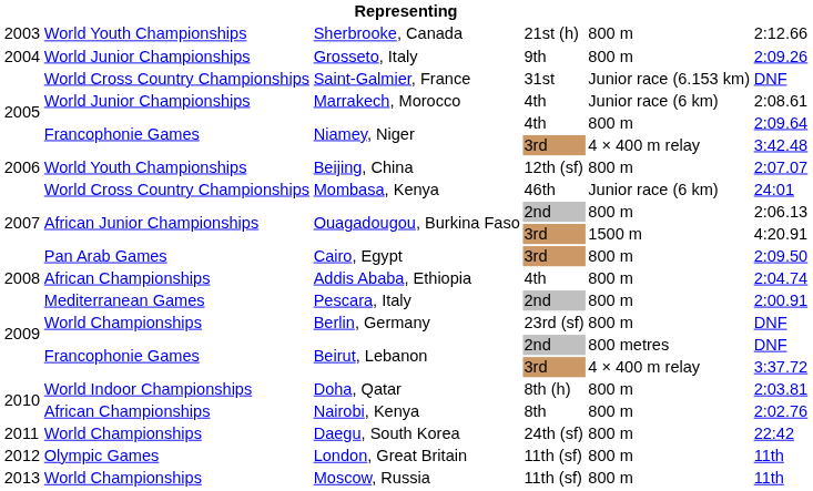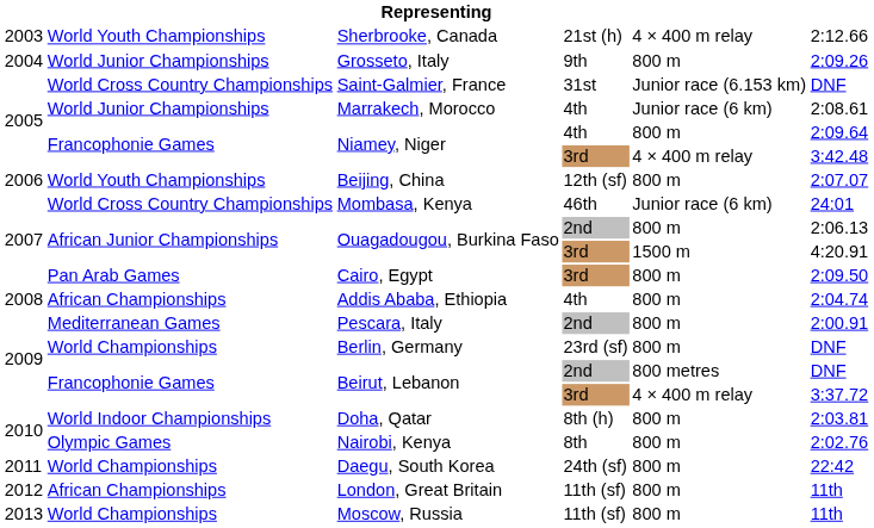Sherbrooke, Canada | column 5: 800 m -> 4 × 400 m relay
Nairobi, Kenya | column 2: African Championships -> Olympic Games
London, Great Britain | column 2: Olympic Games -> African Championships
